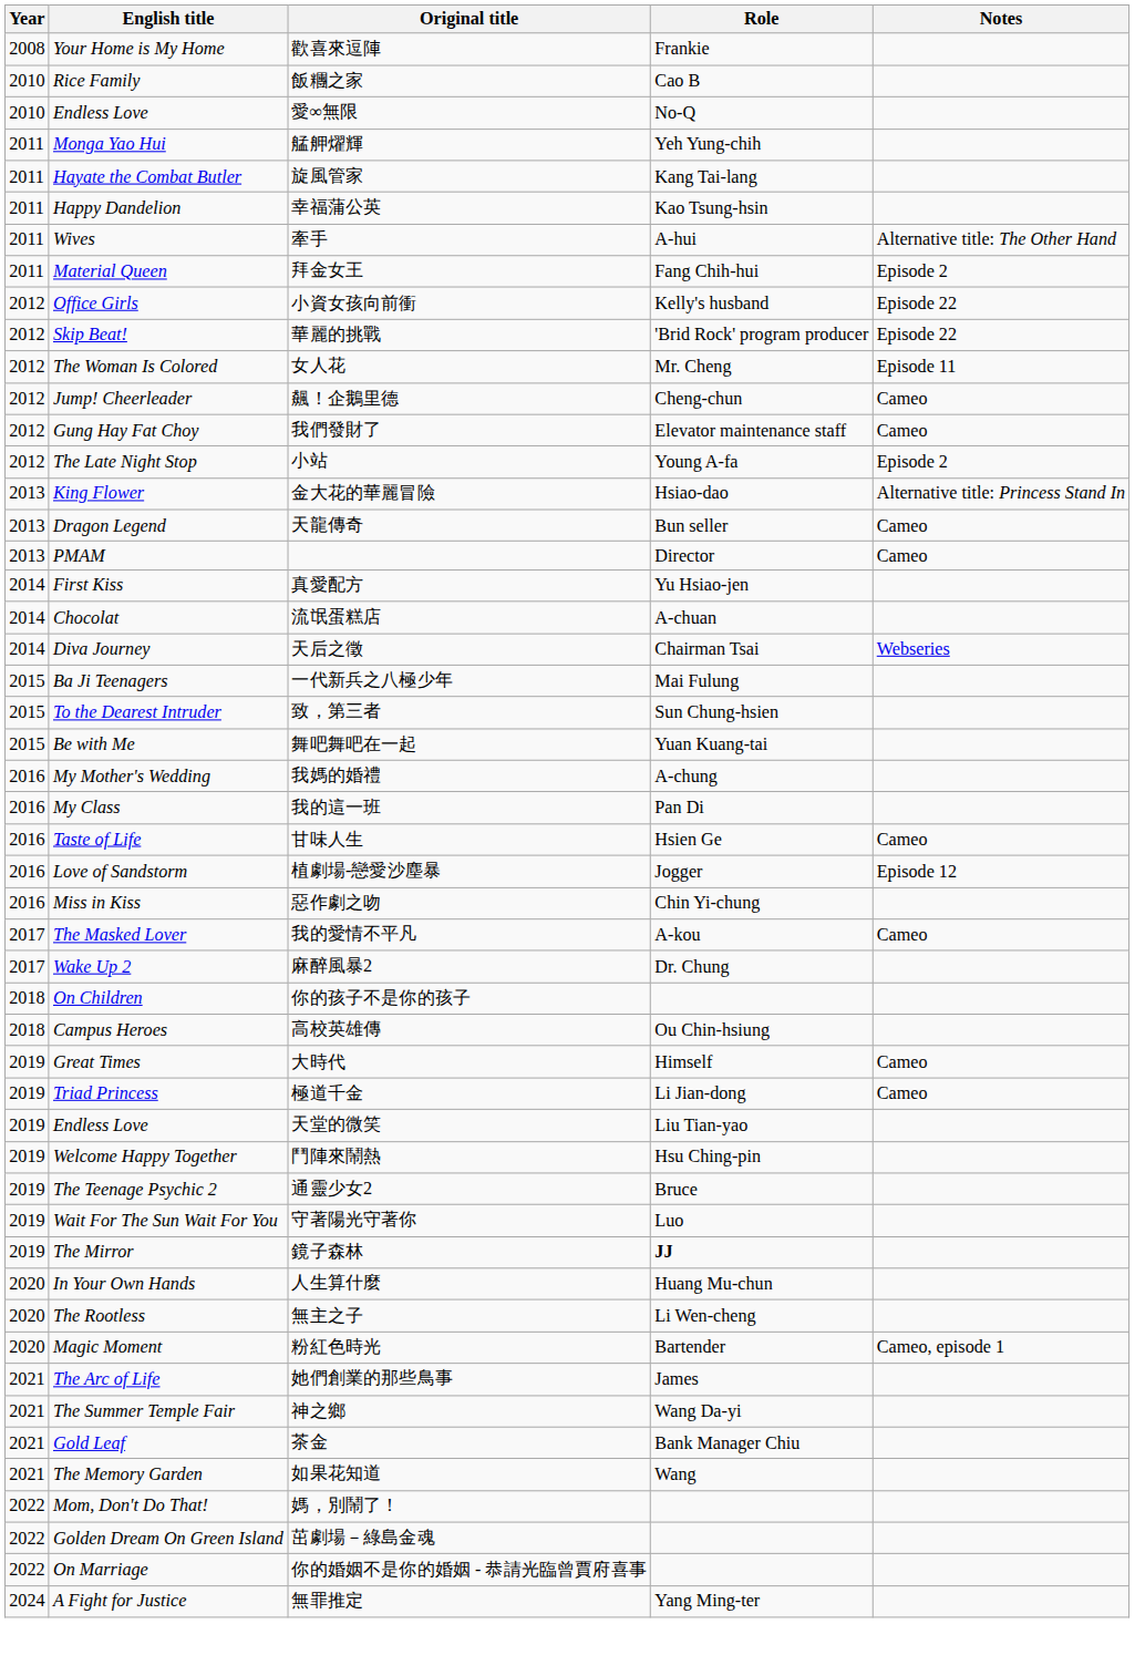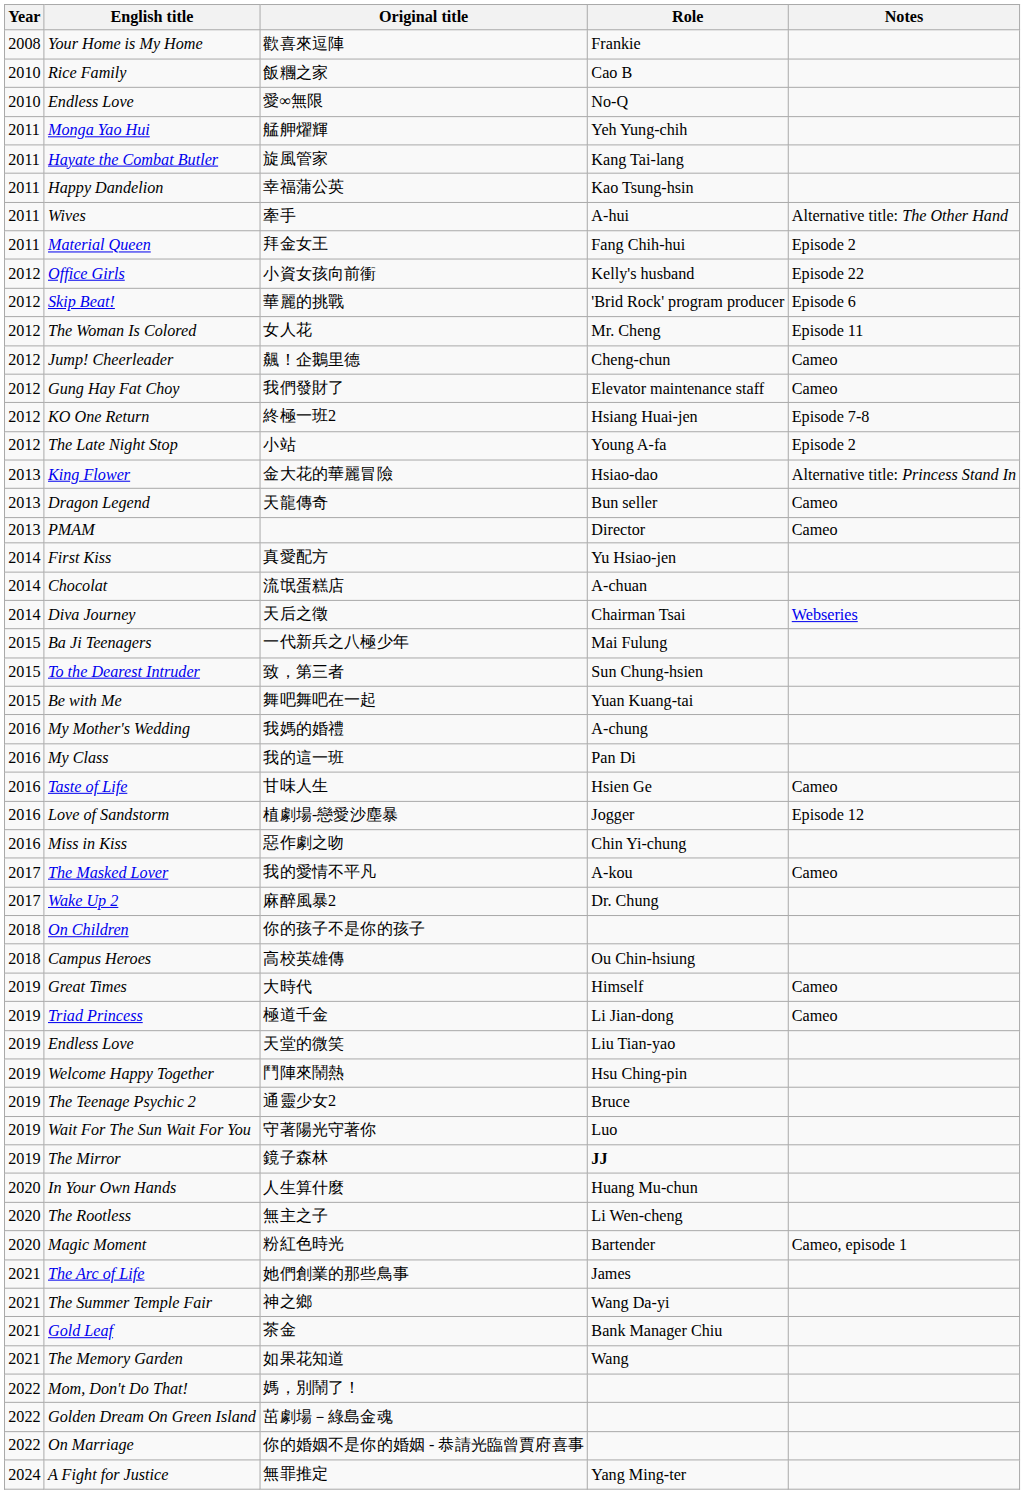華麗的挑戰 | Notes: Episode 22 -> Episode 6
+ row: 2012 | KO One Return | 終極一班2 | Hsiang Huai-jen | Episode 7-8
